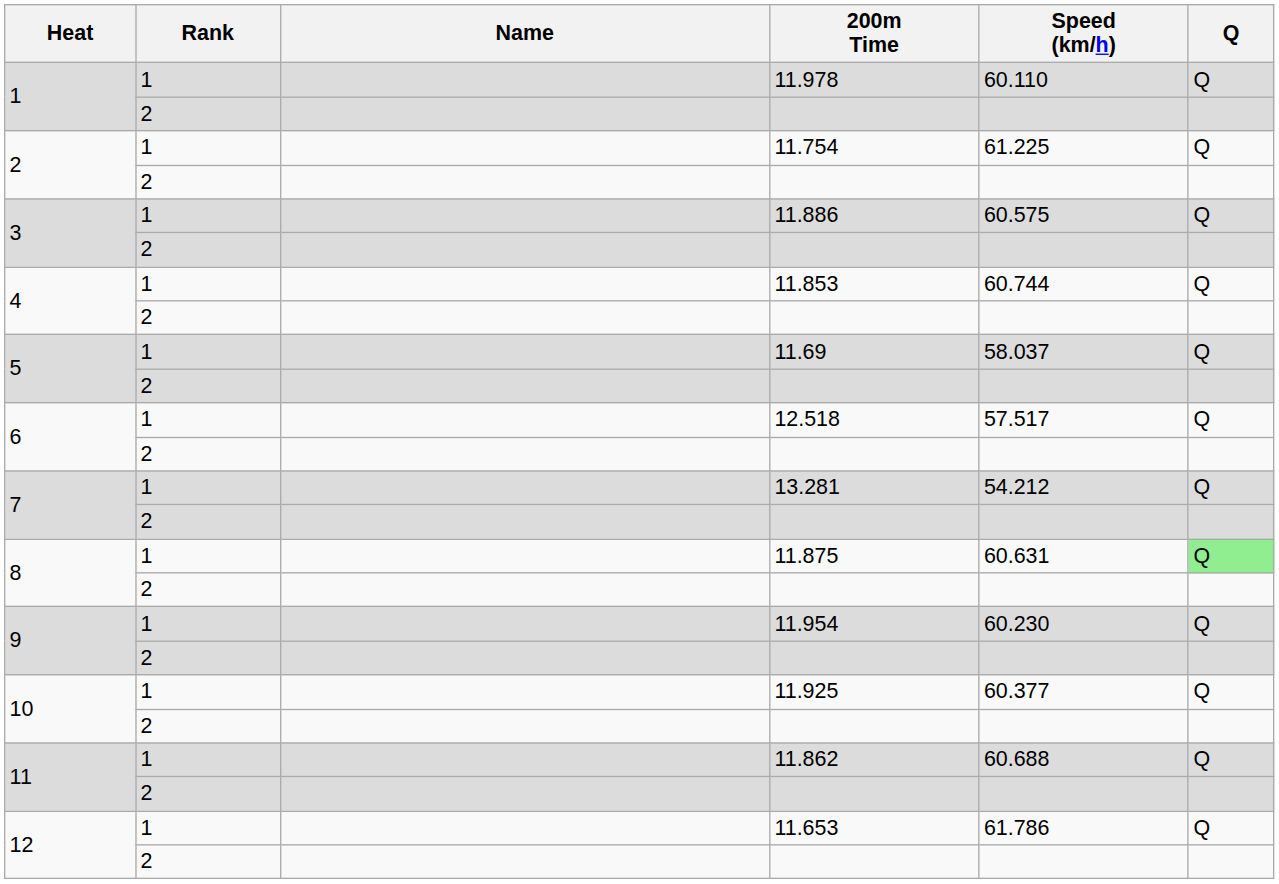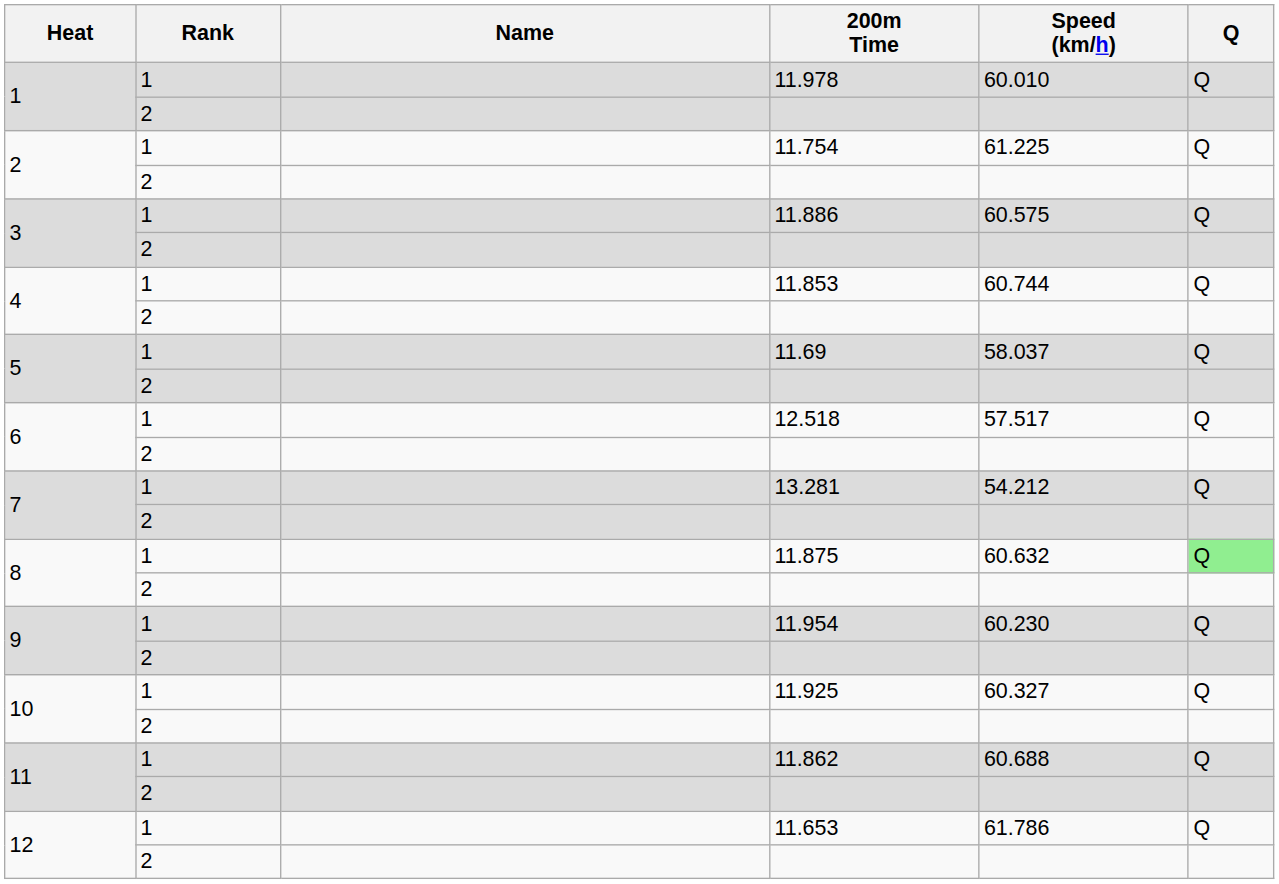11.978 | Speed (km/h): 60.110 -> 60.010
11.875 | Speed (km/h): 60.631 -> 60.632
11.925 | Speed (km/h): 60.377 -> 60.327
